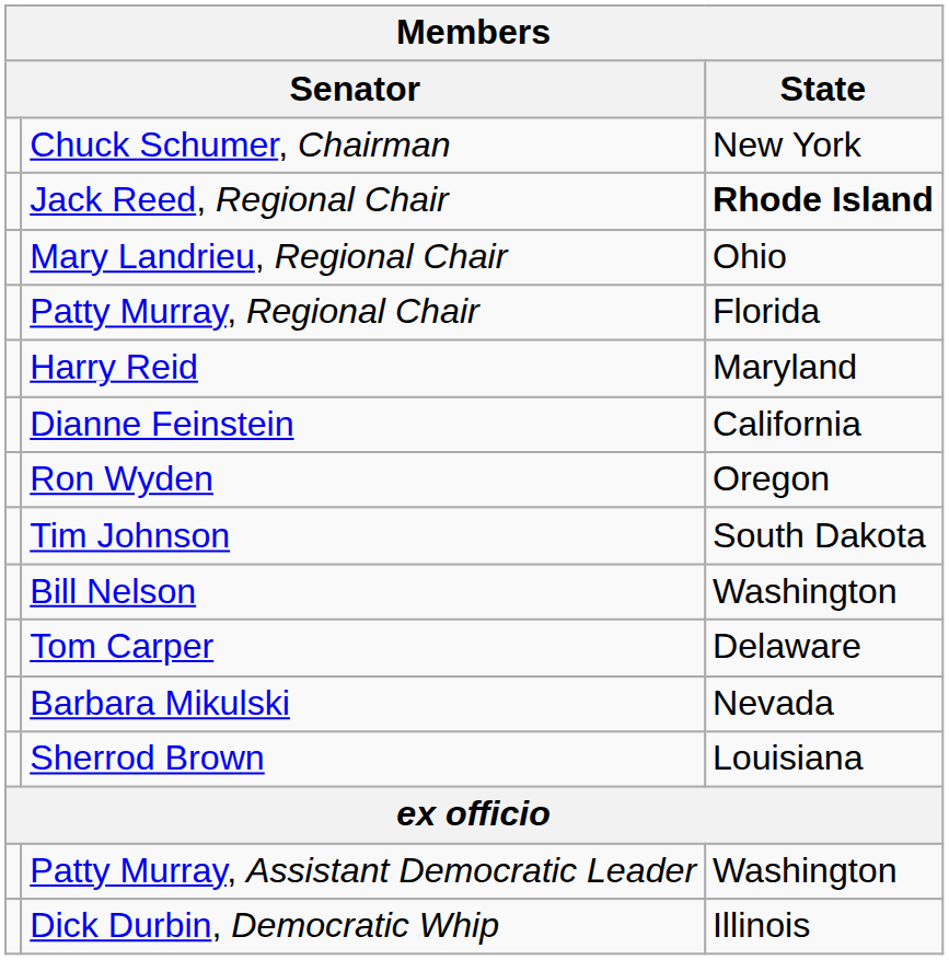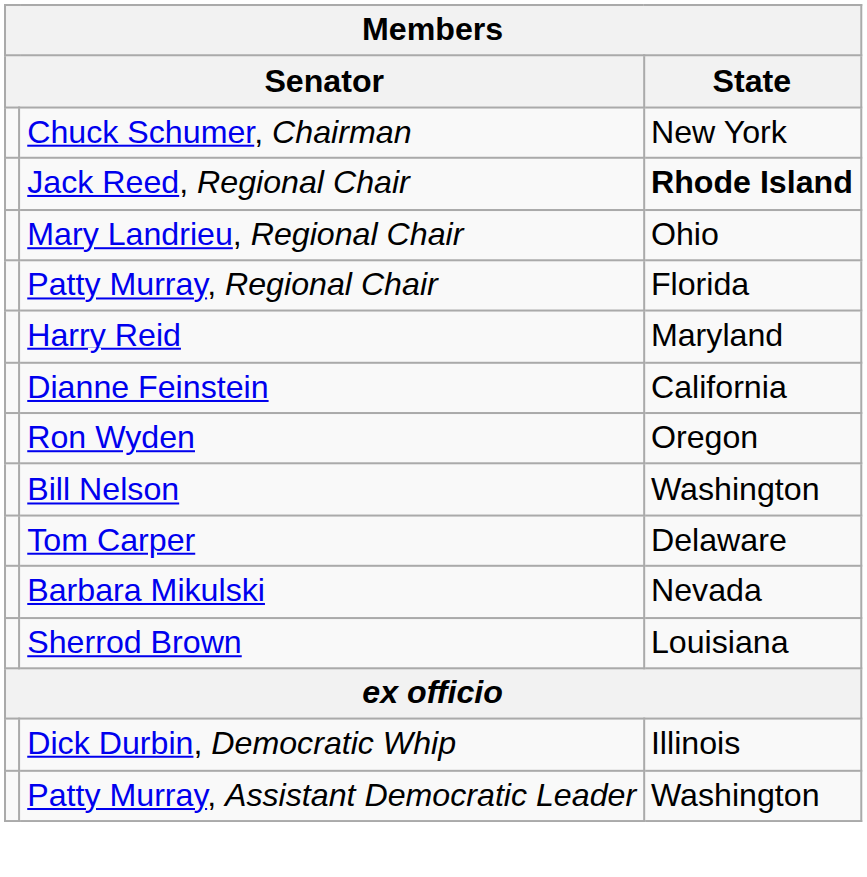- row: Tim Johnson | South Dakota
rows swapped: Dick Durbin, Democratic Whip <-> Patty Murray, Assistant Democratic Leader
